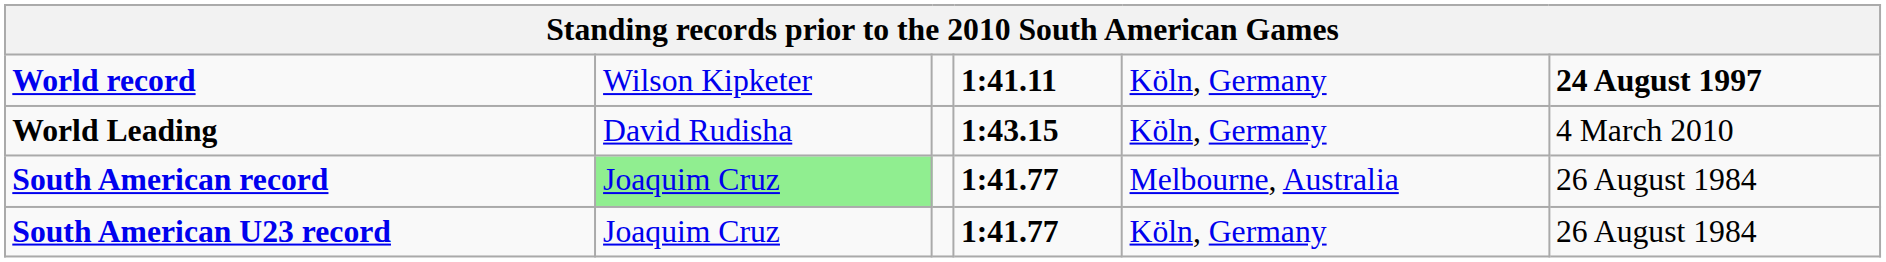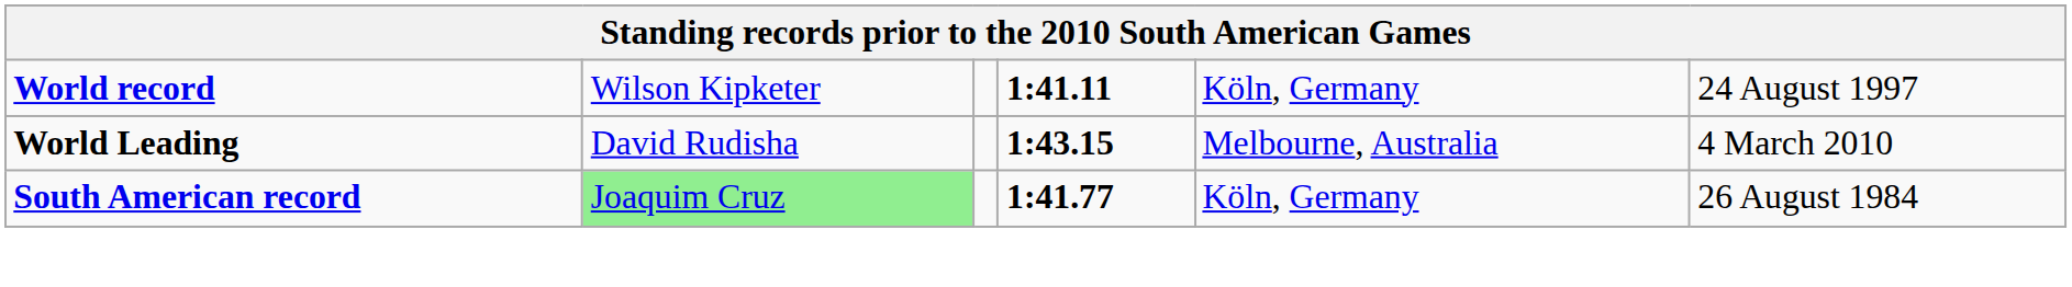World record | column 6: bold -> normal
World Leading | column 5: Köln, Germany -> Melbourne, Australia
South American record | column 5: Melbourne, Australia -> Köln, Germany
- row: South American U23 record | Joaquim Cruz | 1:41.77 | Köln, Germany | 26 August 1984
